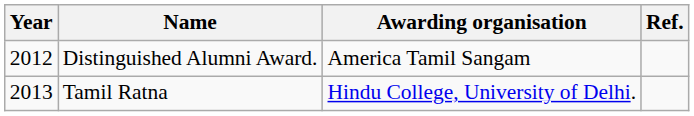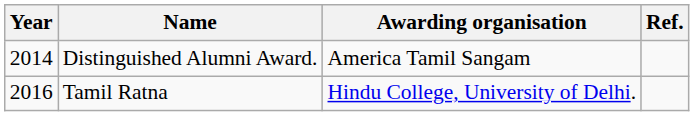Distinguished Alumni Award. | Year: 2012 -> 2014
Tamil Ratna | Year: 2013 -> 2016
